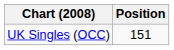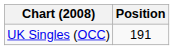UK Singles (OCC) | Position: 151 -> 191
